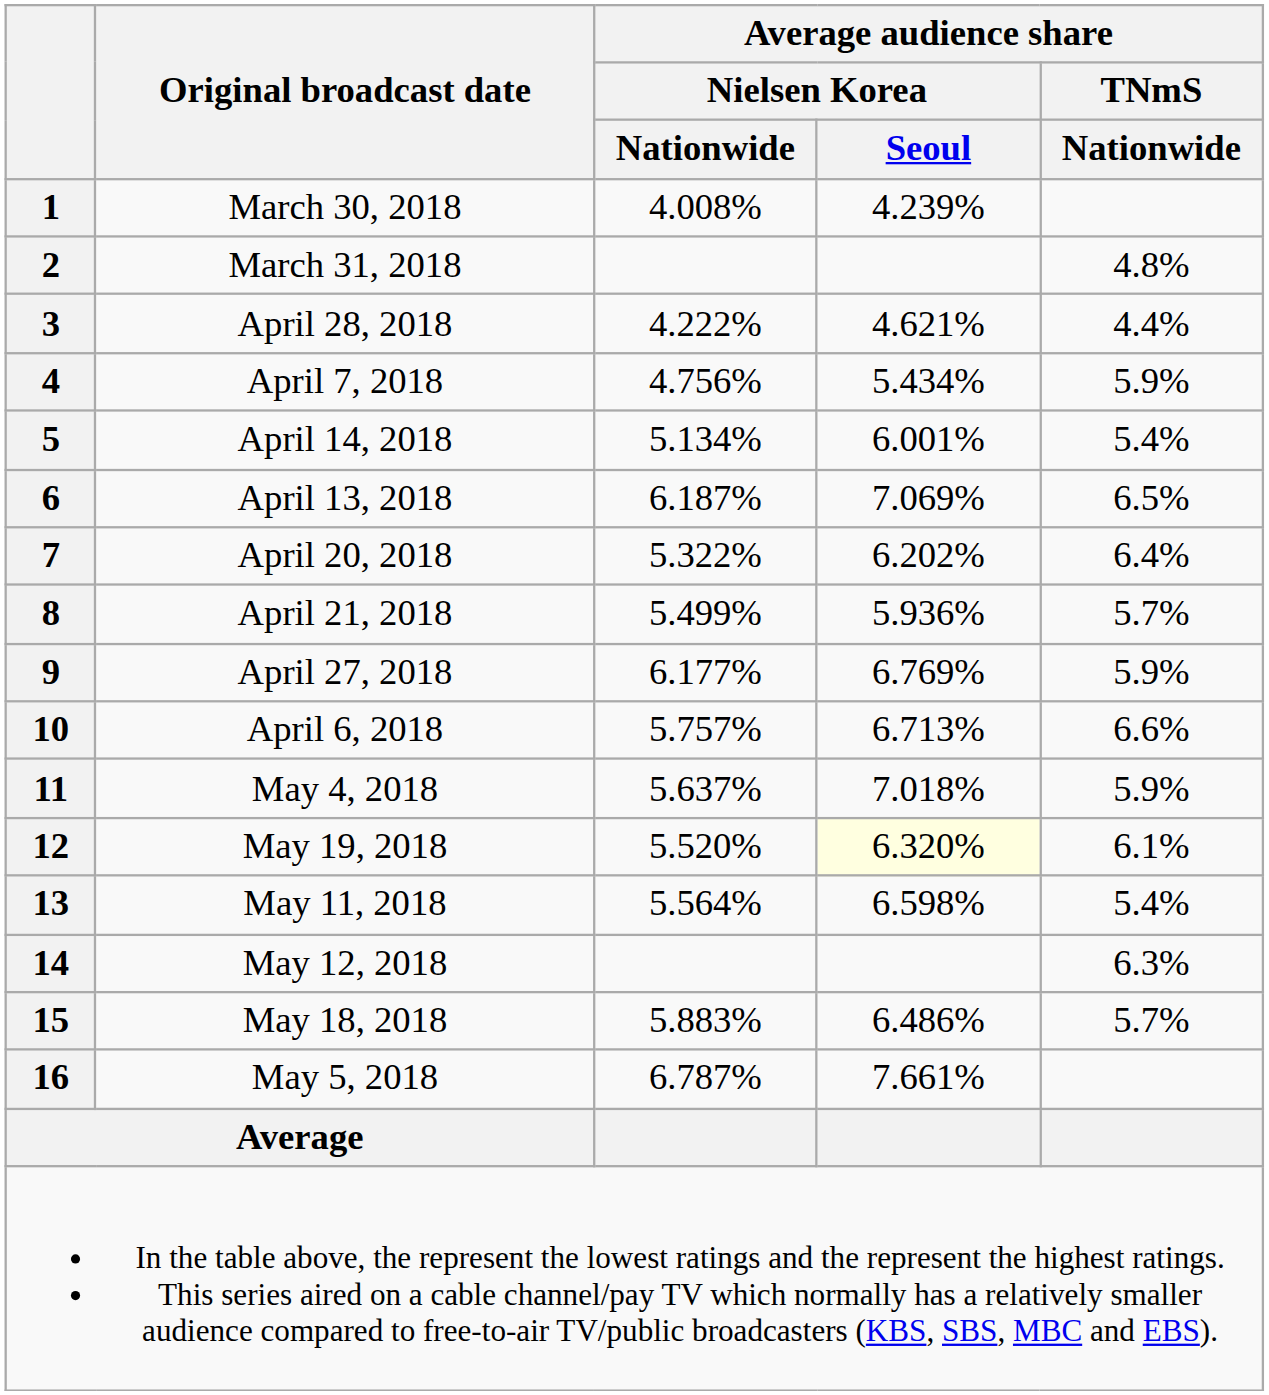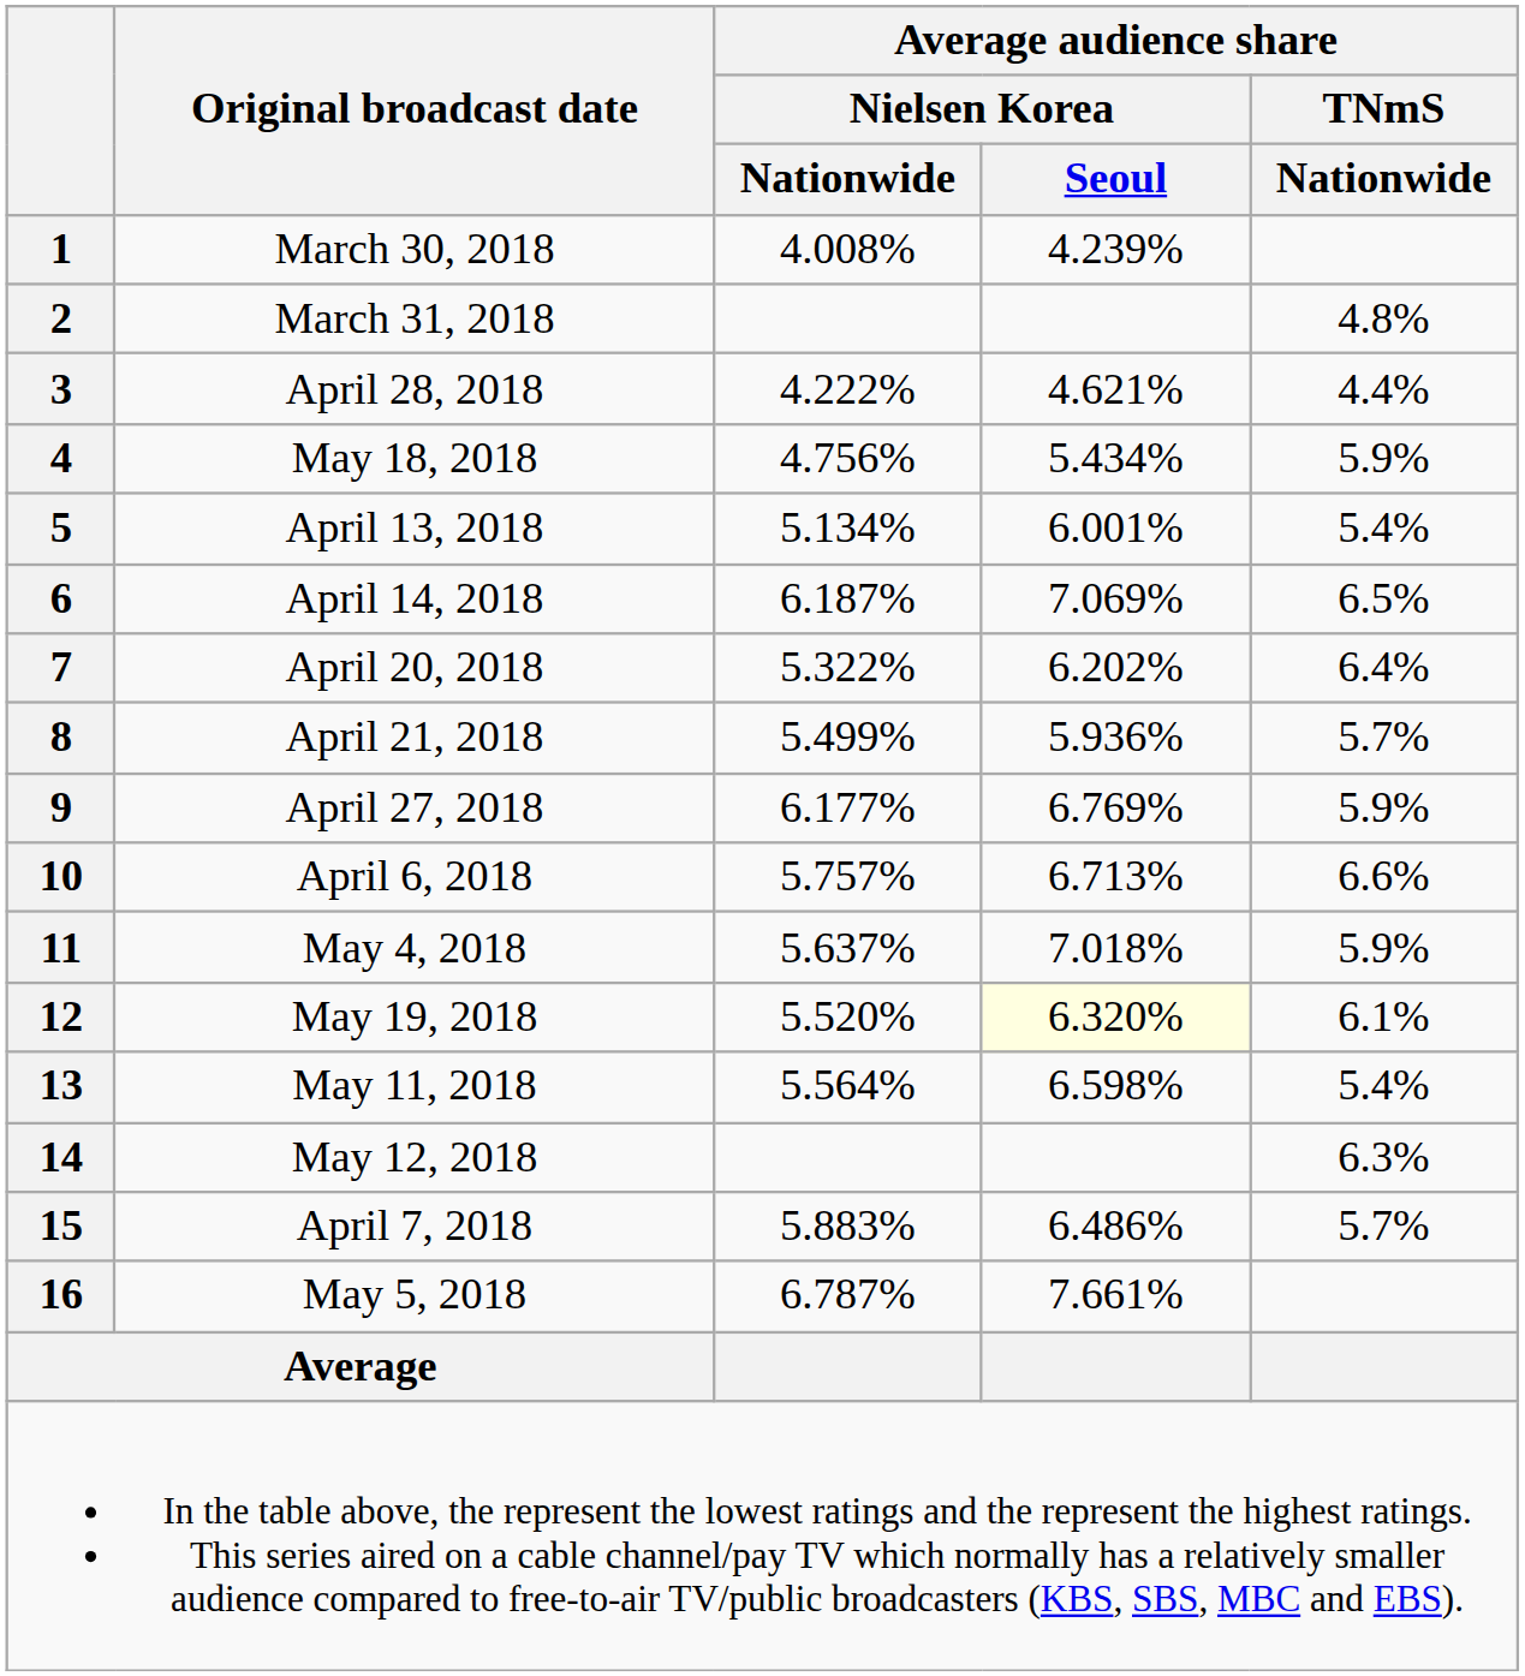4 | Original broadcast date: April 7, 2018 -> May 18, 2018
5 | Original broadcast date: April 14, 2018 -> April 13, 2018
6 | Original broadcast date: April 13, 2018 -> April 14, 2018
15 | Original broadcast date: May 18, 2018 -> April 7, 2018
